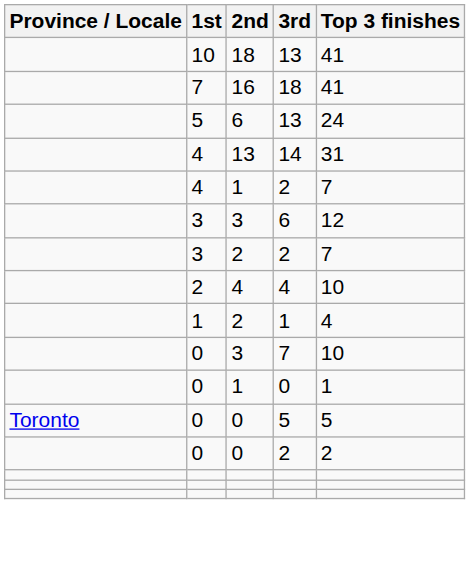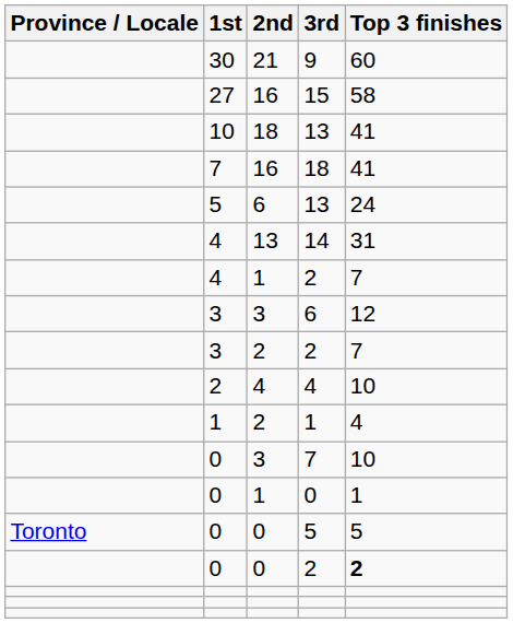+ row: 30 | 21 | 9 | 60
+ row: 27 | 16 | 15 | 58
0 / 2 | Top 3 finishes: normal -> bold
